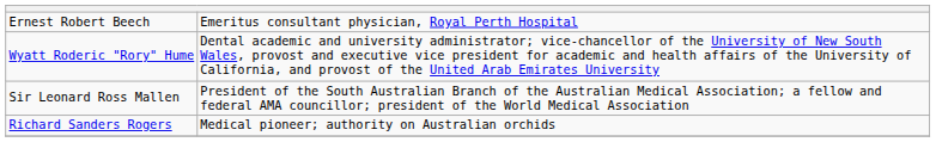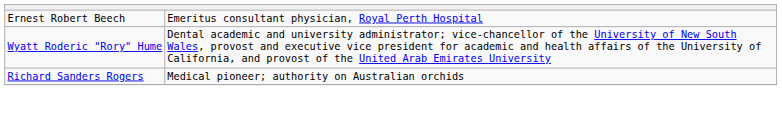- row: Sir Leonard Ross Mallen | President of the South Australian Branch of the Australian Medical Association; a fellow and federal AMA councillor; president of the World Medical Association
